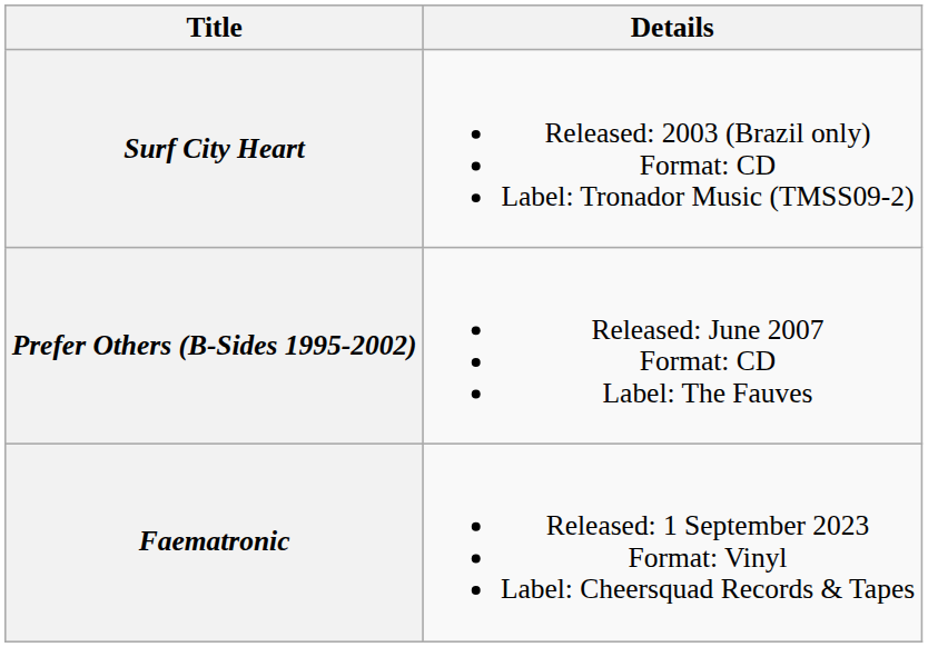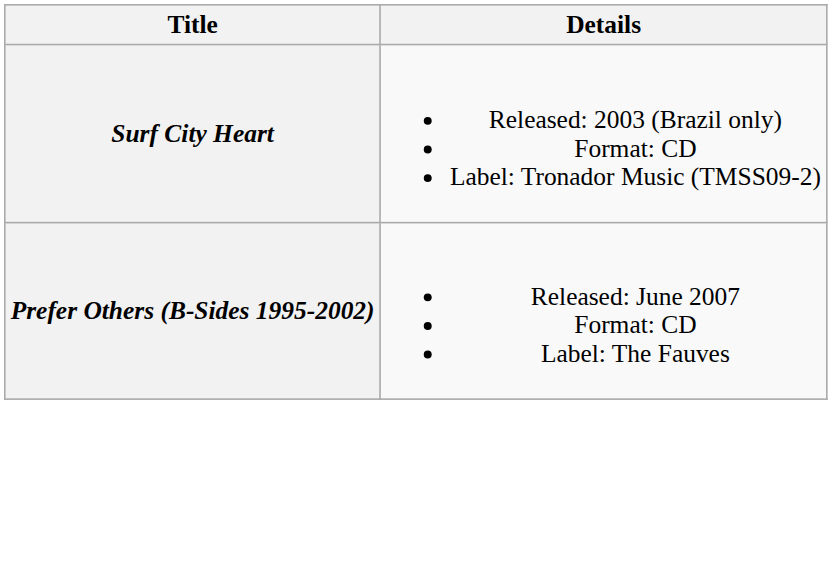- row: Faematronic | Released: 1 September 2023 Format: Vinyl Label: Cheersquad Records & Tapes
